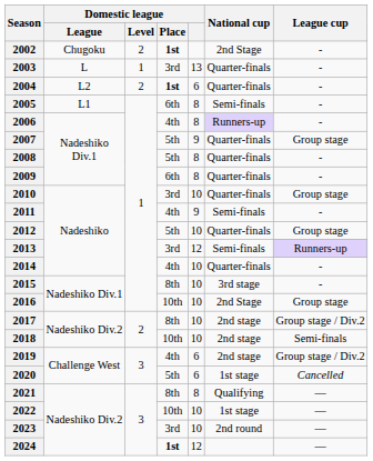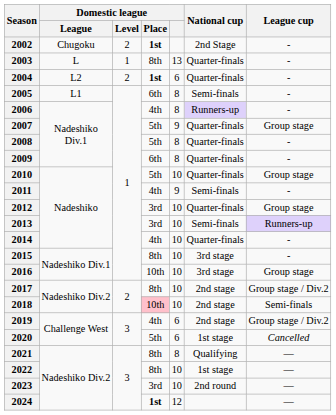2003 | Domestic league / Place: 3rd -> 8th
2010 | Domestic league / Place: 3rd -> 5th
2012 | Domestic league / Place: 5th -> 3rd
2013 | Domestic league: 12 -> 10
2016 | National cup: 2nd Stage -> 3rd stage
2018 | Domestic league / Place: no background -> pink background
2022 | Domestic league / Place: 10th -> 8th
